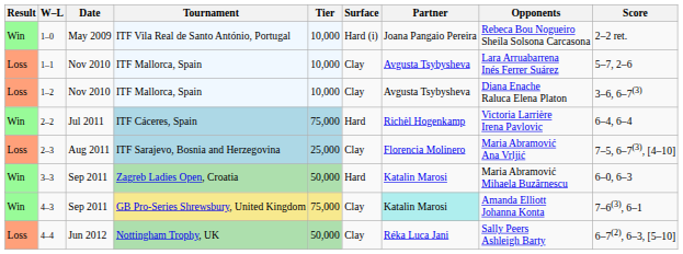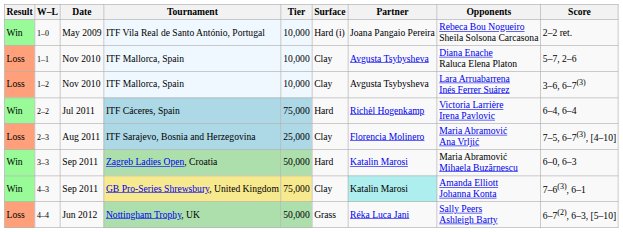1–1 | Opponents: Lara Arruabarrena Inés Ferrer Suárez -> Diana Enache Raluca Elena Platon
1–2 | Opponents: Diana Enache Raluca Elena Platon -> Lara Arruabarrena Inés Ferrer Suárez
4–4 | Surface: Clay -> Grass
